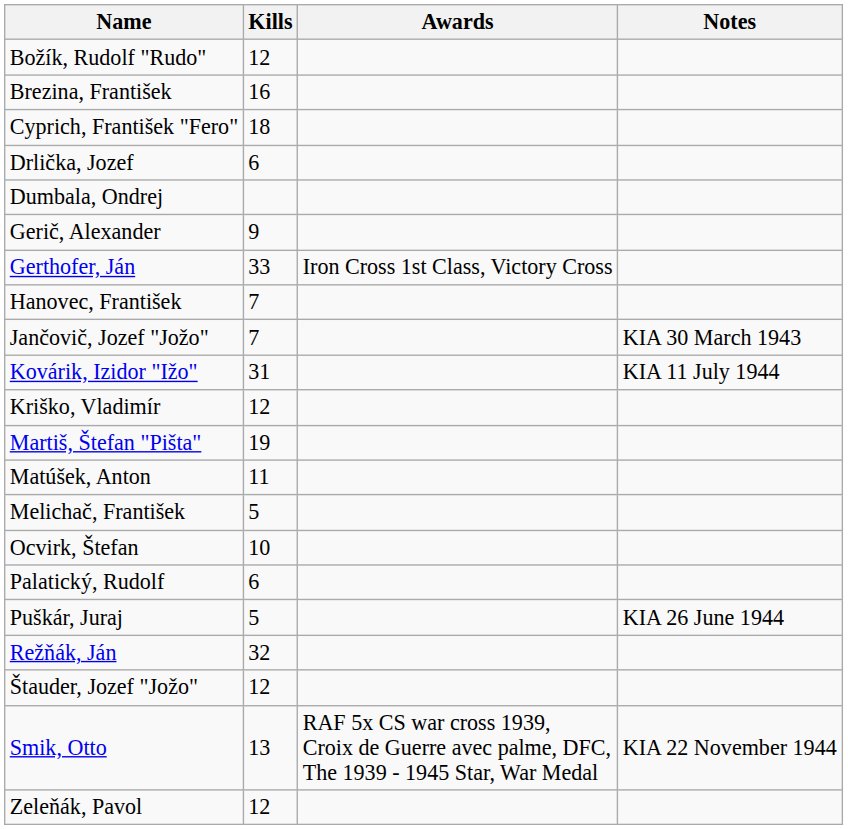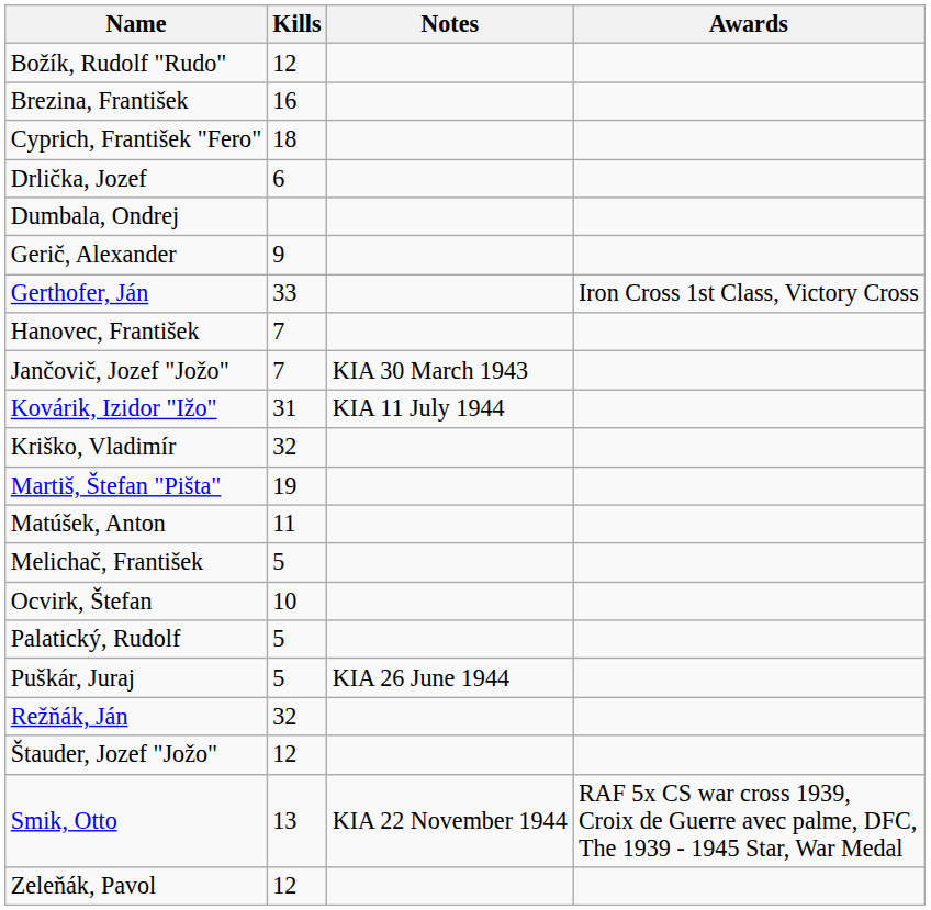columns swapped: Awards <-> Notes
Kriško, Vladimír | Kills: 12 -> 32
Palatický, Rudolf | Kills: 6 -> 5
